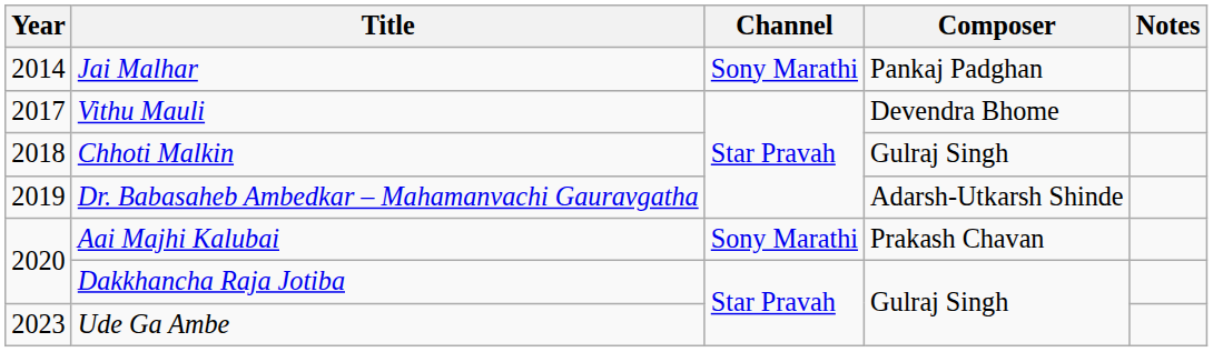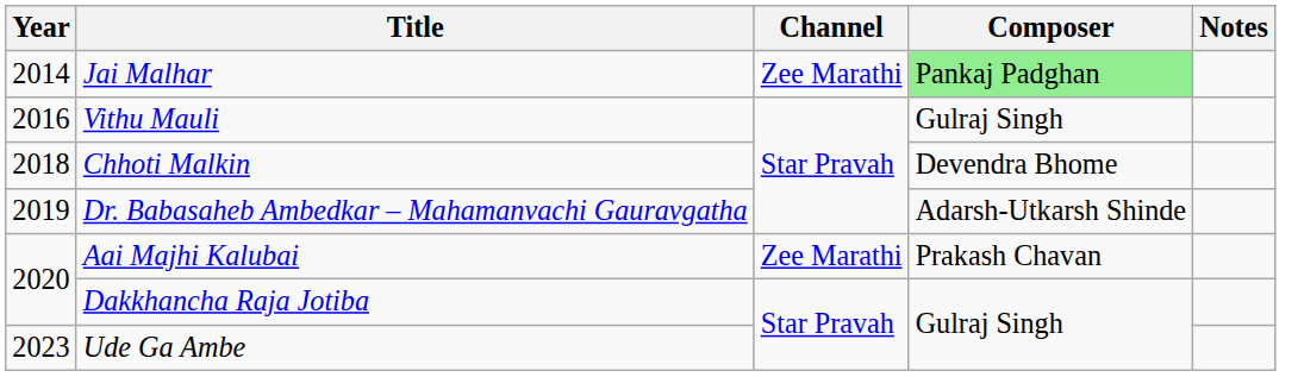Jai Malhar | Channel: Sony Marathi -> Zee Marathi
Jai Malhar | Composer: no background -> lightgreen background
Vithu Mauli | Year: 2017 -> 2016
Vithu Mauli | Composer: Devendra Bhome -> Gulraj Singh
Chhoti Malkin | Composer: Gulraj Singh -> Devendra Bhome
Aai Majhi Kalubai | Channel: Sony Marathi -> Zee Marathi
